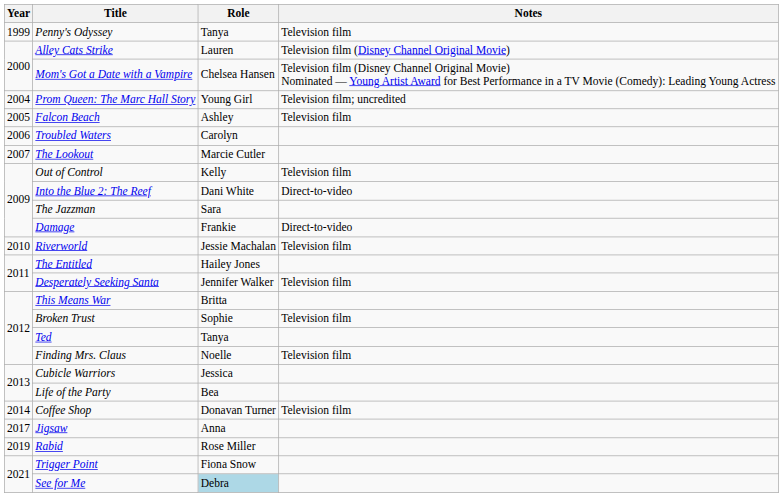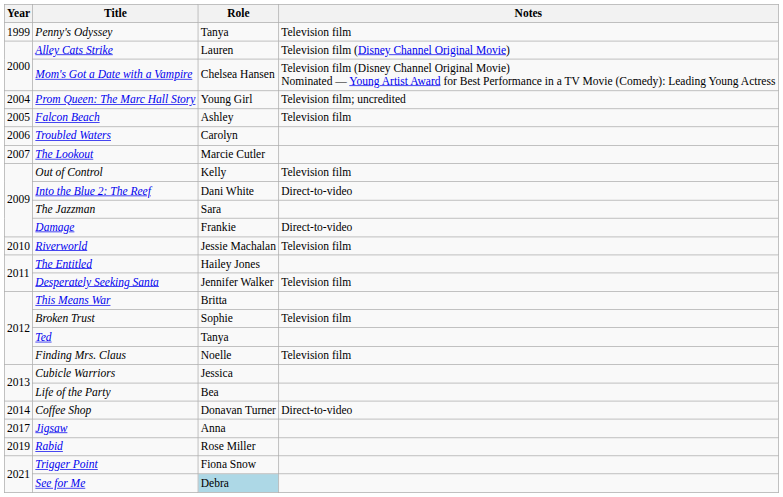Coffee Shop | Notes: Television film -> Direct-to-video
